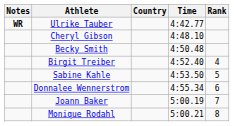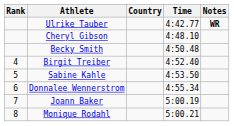columns swapped: Rank <-> Notes
